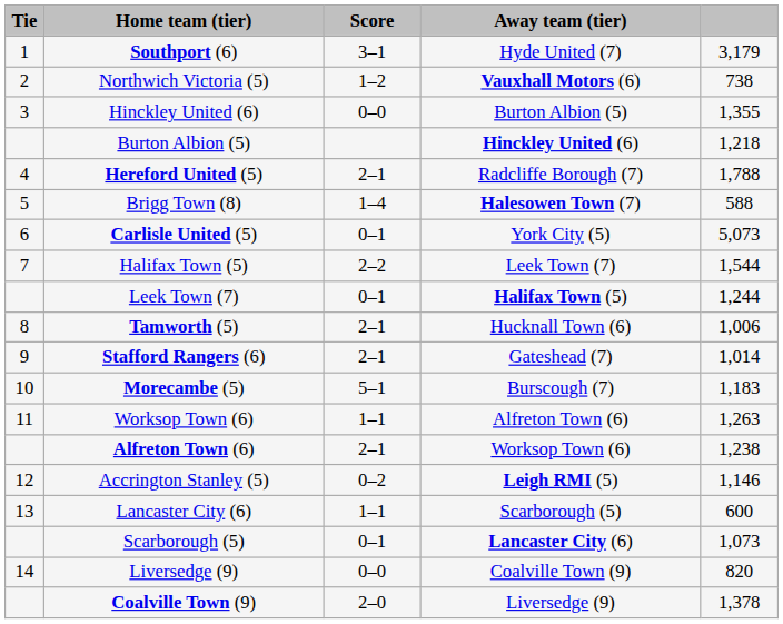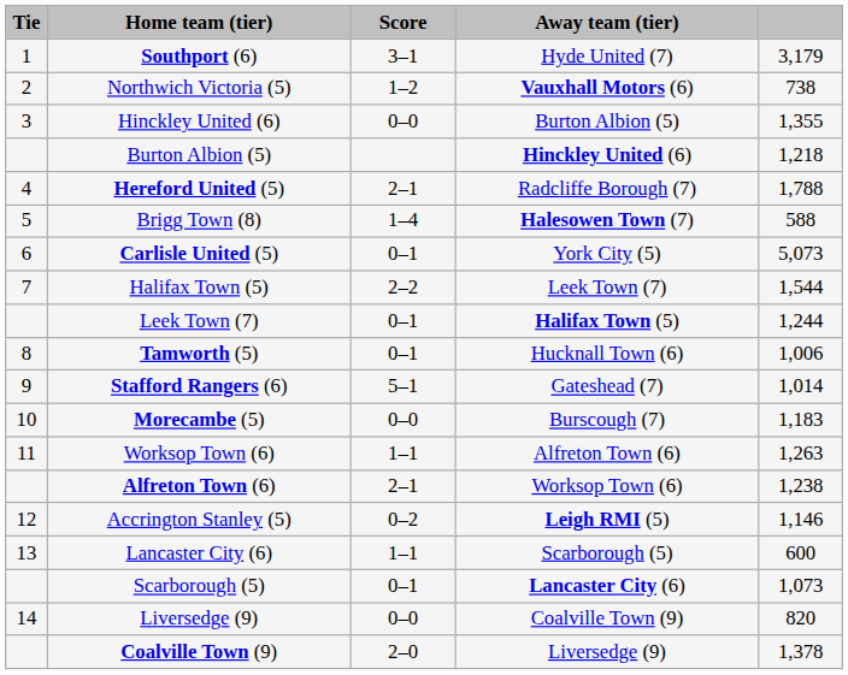Tamworth (5) | Score: 2–1 -> 0–1
Stafford Rangers (6) | Score: 2–1 -> 5–1
Morecambe (5) | Score: 5–1 -> 0–0
